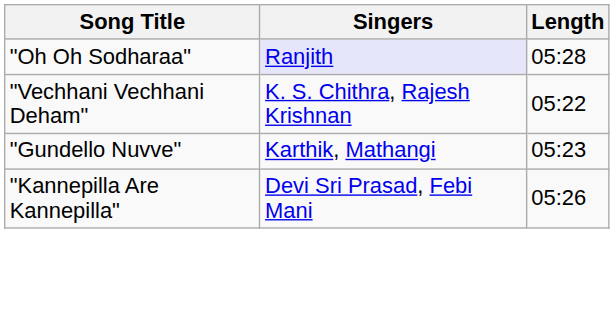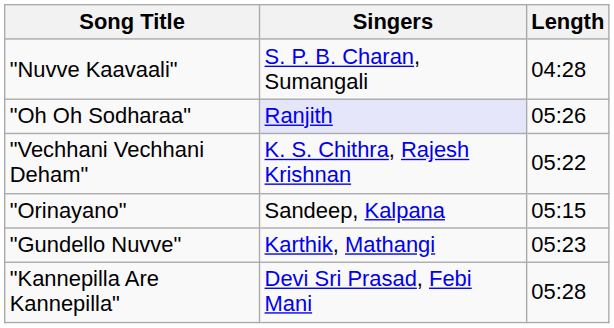+ row: "Nuvve Kaavaali" | S. P. B. Charan, Sumangali | 04:28
"Oh Oh Sodharaa" | Length: 05:28 -> 05:26
+ row: "Orinayano" | Sandeep, Kalpana | 05:15
"Kannepilla Are Kannepilla" | Length: 05:26 -> 05:28
